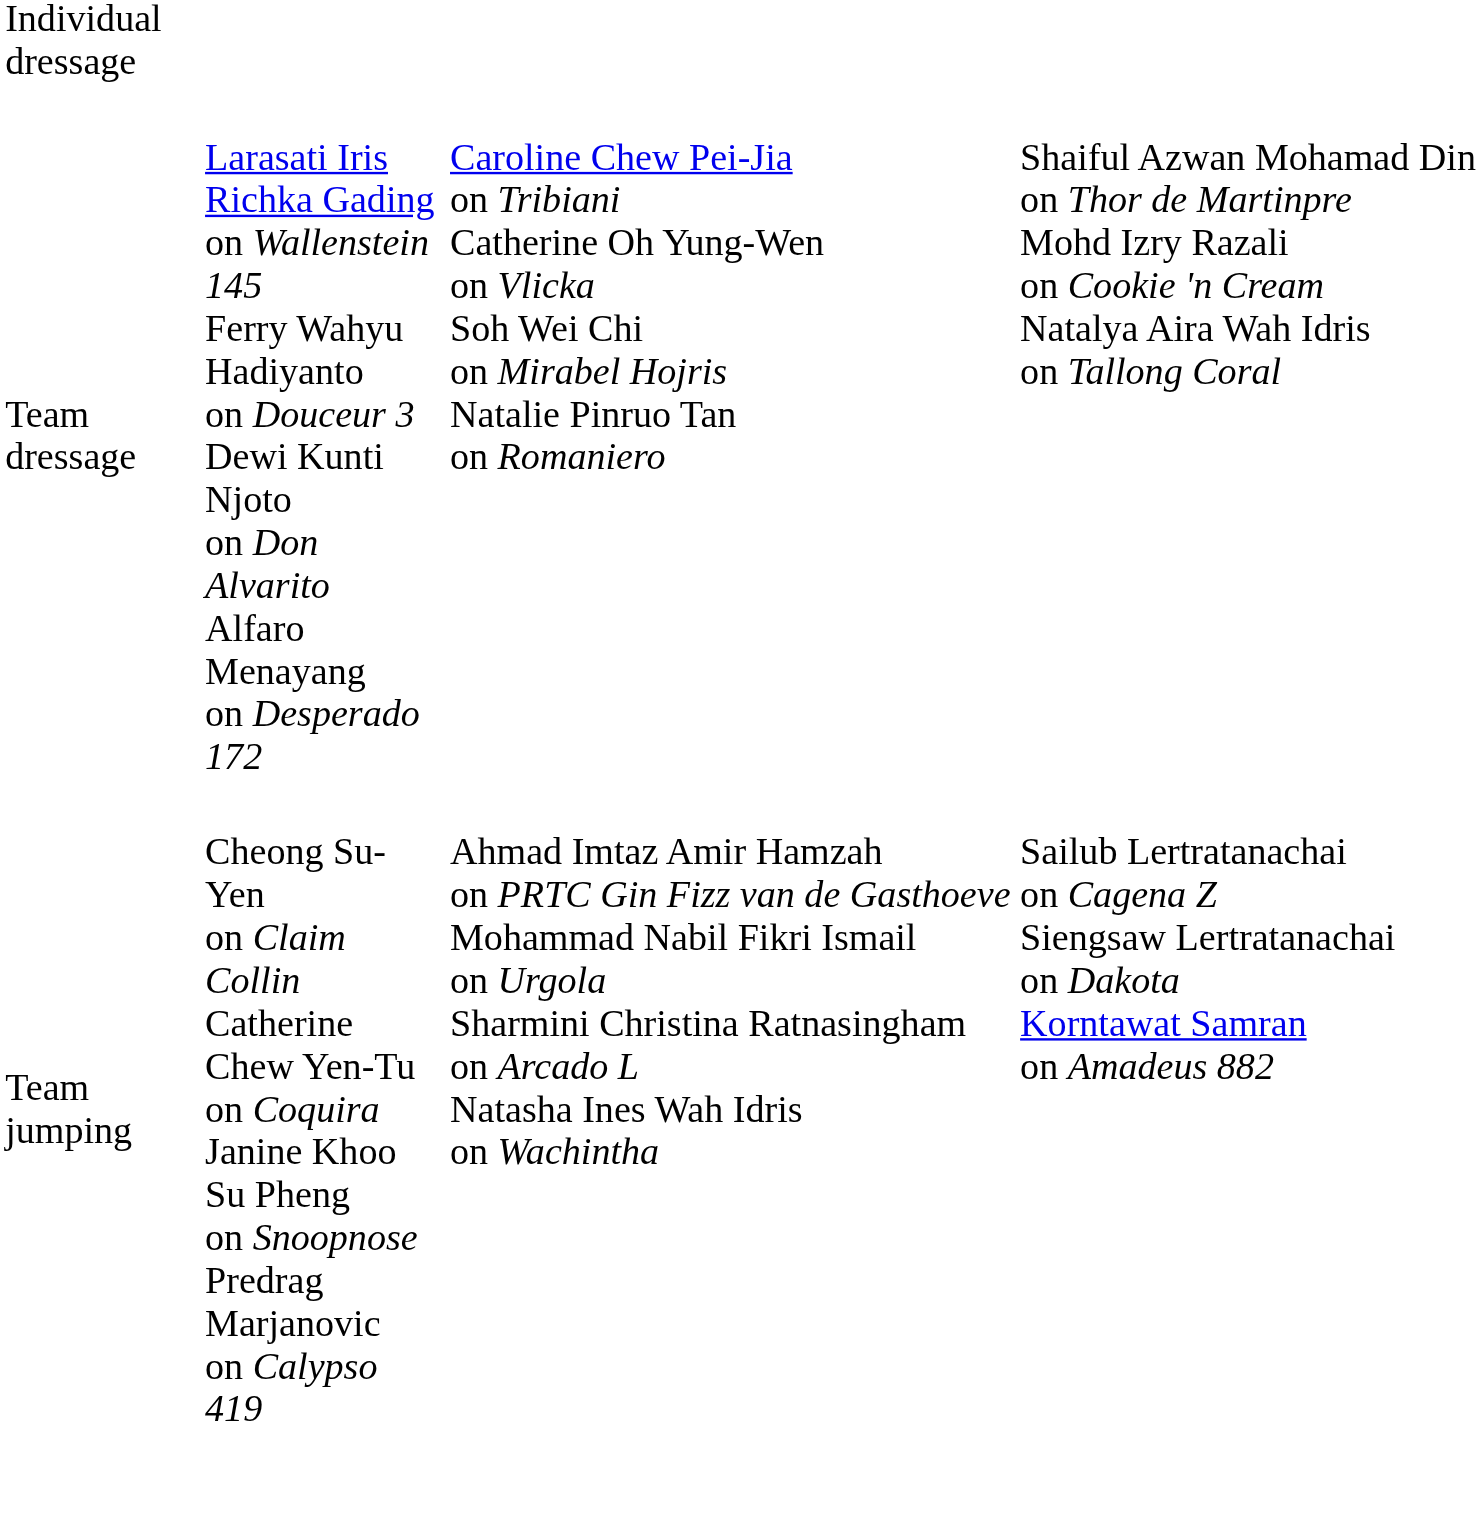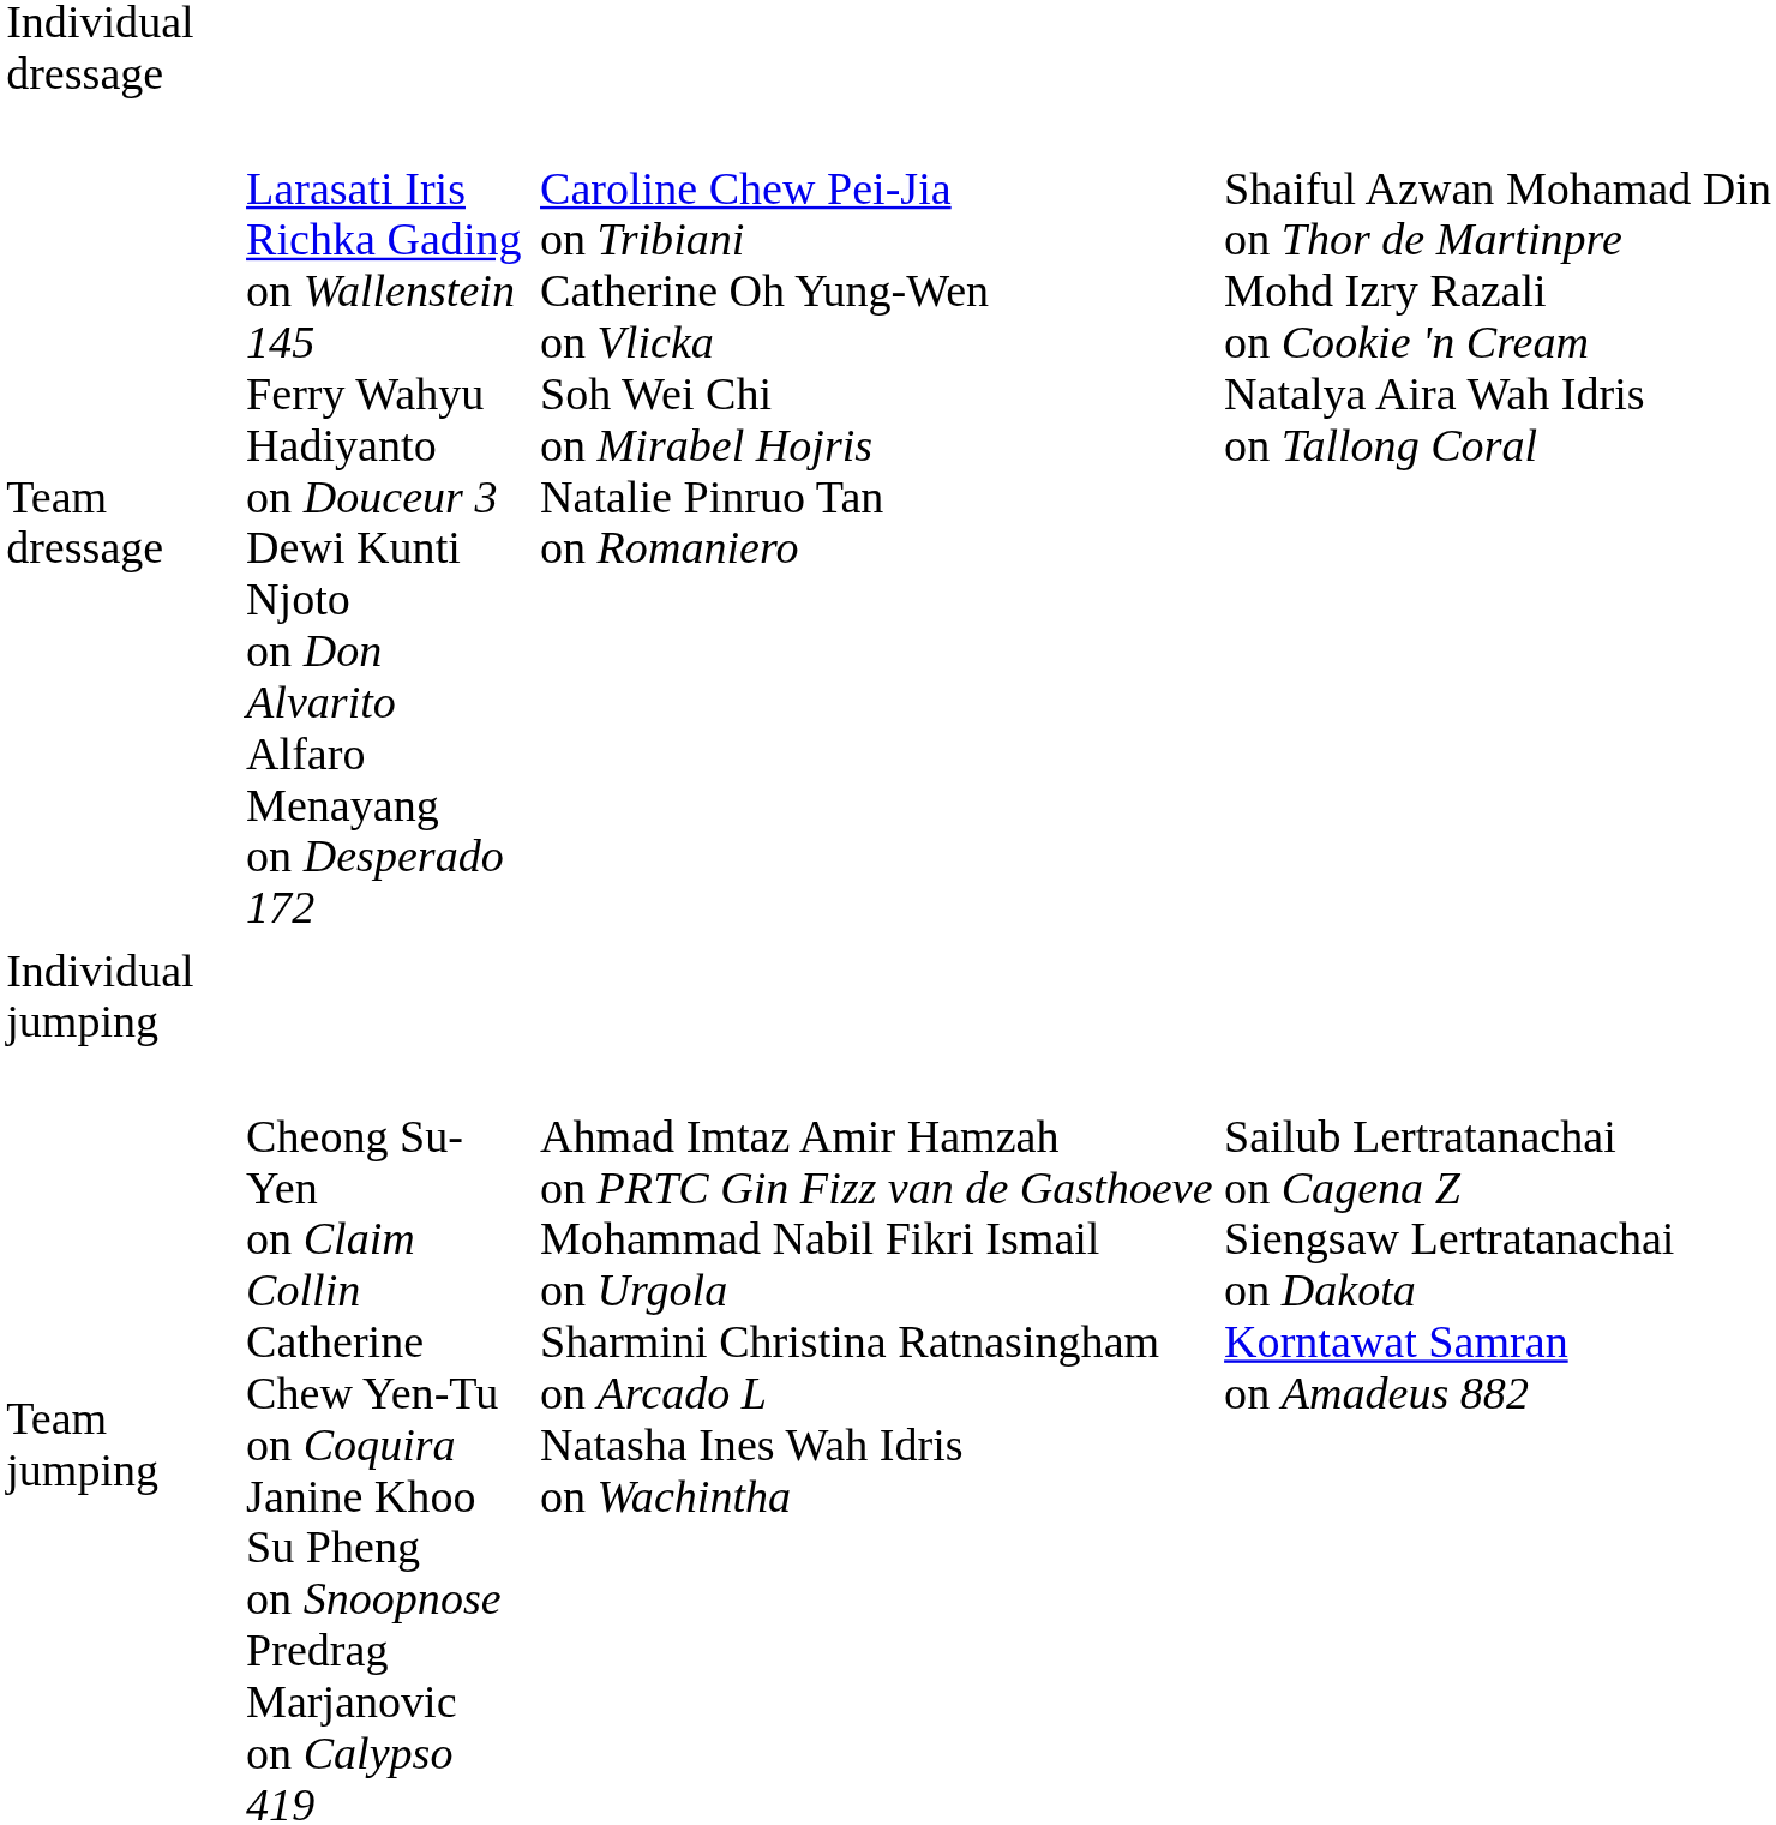+ row: Individual jumping
